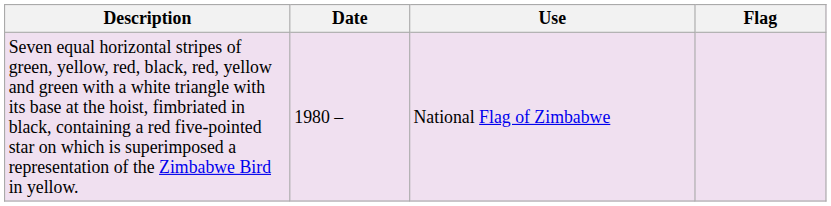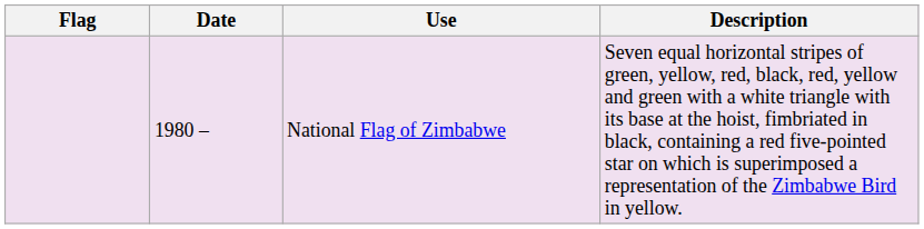columns swapped: Flag <-> Description
